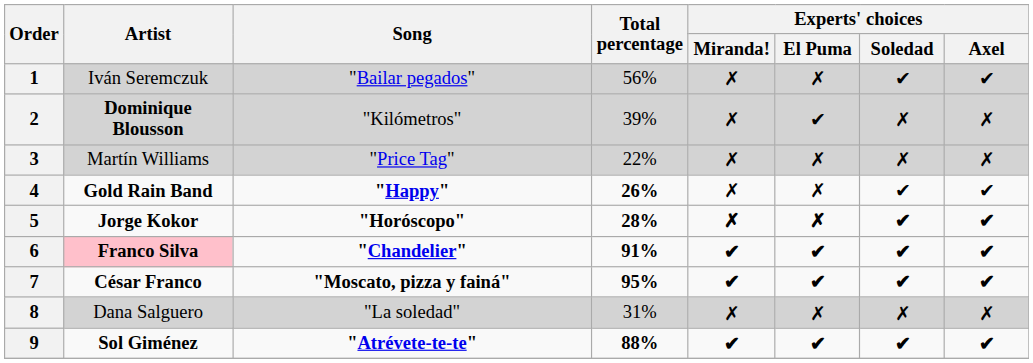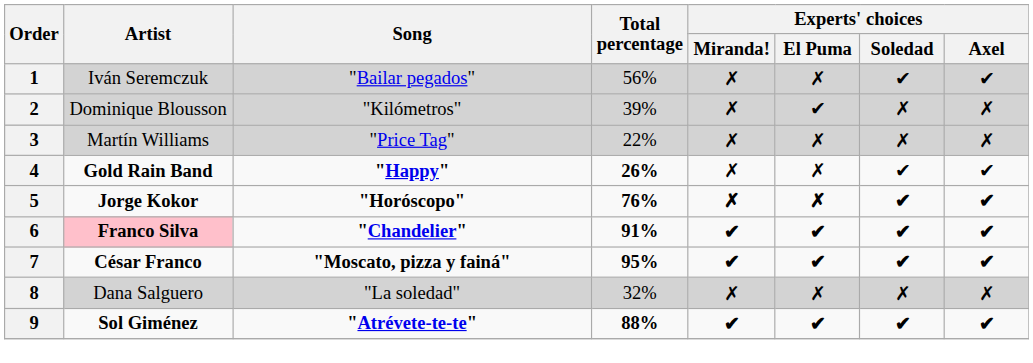2 | Artist: bold -> normal
5 | Total percentage: 28% -> 76%
8 | Total percentage: 31% -> 32%
